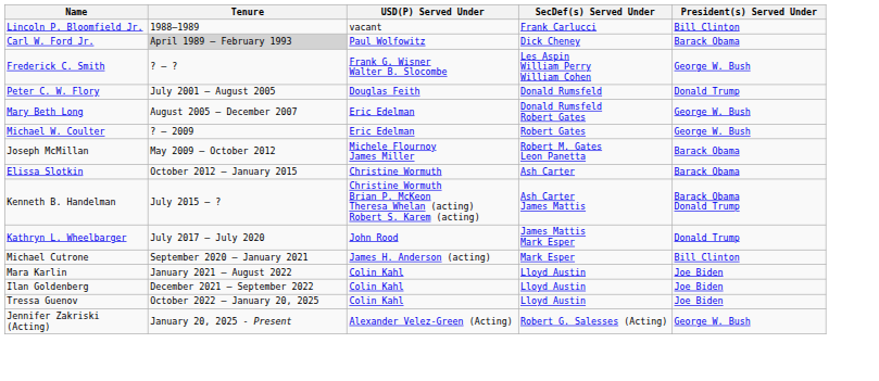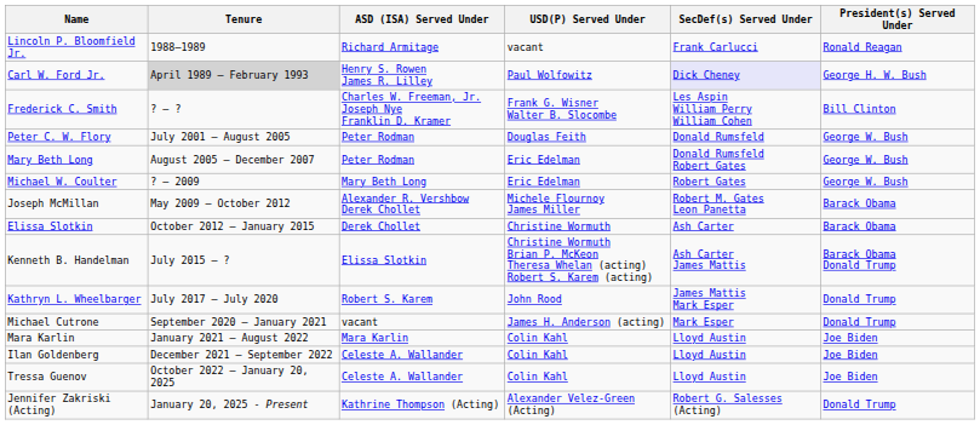+ column: ASD (ISA) Served Under | Richard Armitage | Henry S. Rowen James R. Lilley | Charles W. Freeman, Jr. Joseph Nye Franklin D. Kramer | Peter Rodman | Peter Rodman | Mary Beth Long | Alexander R. Vershbow Derek Chollet | Derek Chollet | Elissa Slotkin | Robert S. Karem | vacant | Mara Karlin | Celeste A. Wallander | Celeste A. Wallander | Kathrine Thompson (Acting)
Lincoln P. Bloomfield Jr. | President(s) Served Under: Bill Clinton -> Ronald Reagan
Carl W. Ford Jr. | SecDef(s) Served Under: no background -> lavender background
Carl W. Ford Jr. | President(s) Served Under: Barack Obama -> George H. W. Bush
Frederick C. Smith | President(s) Served Under: George W. Bush -> Bill Clinton
Peter C. W. Flory | President(s) Served Under: Donald Trump -> George W. Bush
Michael Cutrone | President(s) Served Under: Bill Clinton -> Donald Trump
Jennifer Zakriski (Acting) | President(s) Served Under: George W. Bush -> Donald Trump
